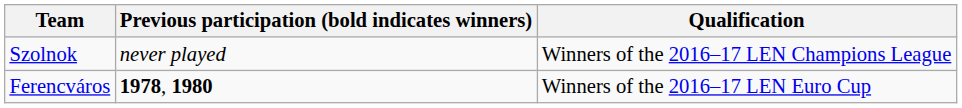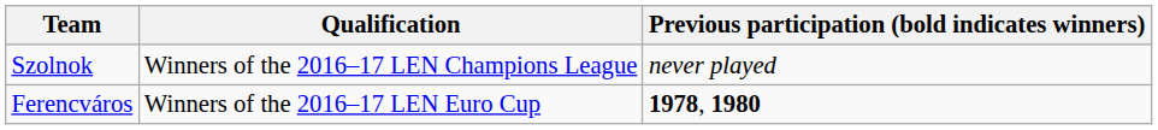columns swapped: Qualification <-> Previous participation (bold indicates winners)
